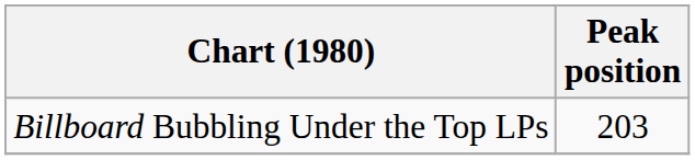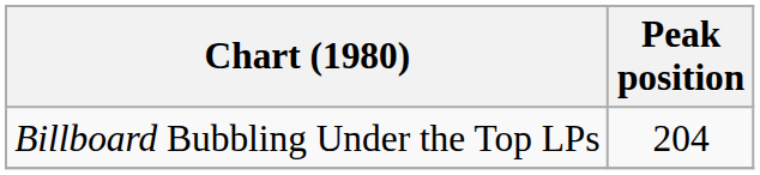Billboard Bubbling Under the Top LPs | Peak position: 203 -> 204
